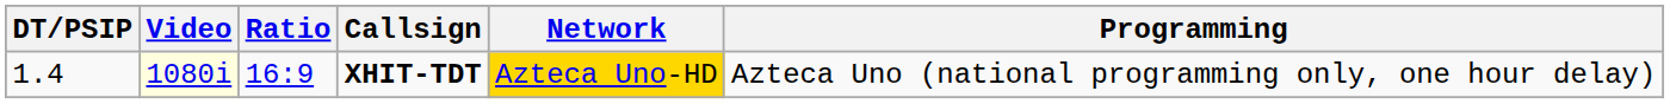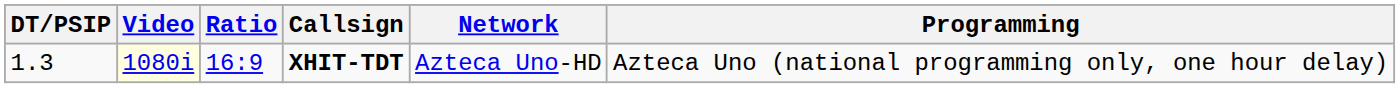XHIT-TDT | DT/PSIP: 1.4 -> 1.3
XHIT-TDT | Network: gold background -> no background
